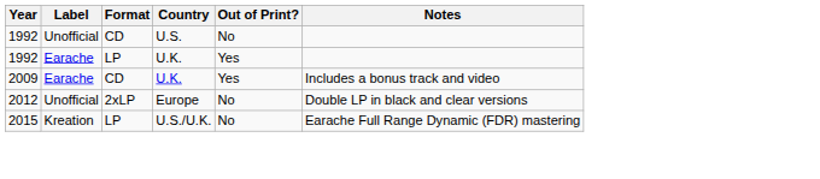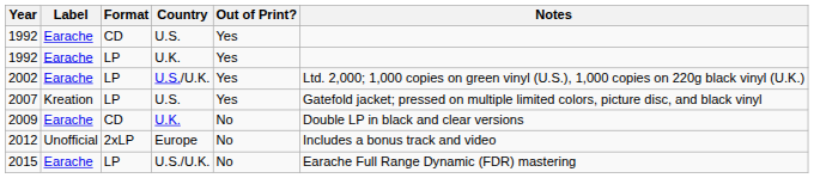1992 / CD | Label: Unofficial -> Earache
1992 / CD | Out of Print?: No -> Yes
+ row: 2002 | Earache | LP | U.S./U.K. | Yes | Ltd. 2,000; 1,000 copies on green vinyl (U.S.), 1,000 copies on 220g black vinyl (U.K.)
+ row: 2007 | Kreation | LP | U.S. | Yes | Gatefold jacket; pressed on multiple limited colors, picture disc, and black vinyl
2009 | Out of Print?: Yes -> No
2009 | Notes: Includes a bonus track and video -> Double LP in black and clear versions
2012 | Notes: Double LP in black and clear versions -> Includes a bonus track and video
2015 | Label: Kreation -> Earache
